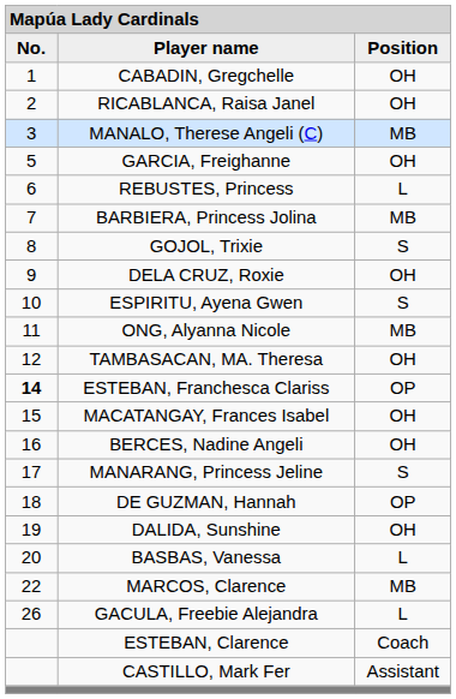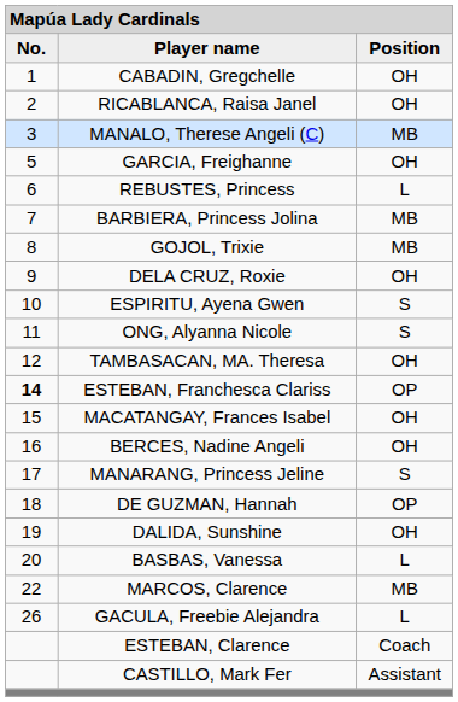GOJOL, Trixie | column 3: S -> MB
ONG, Alyanna Nicole | column 3: MB -> S
